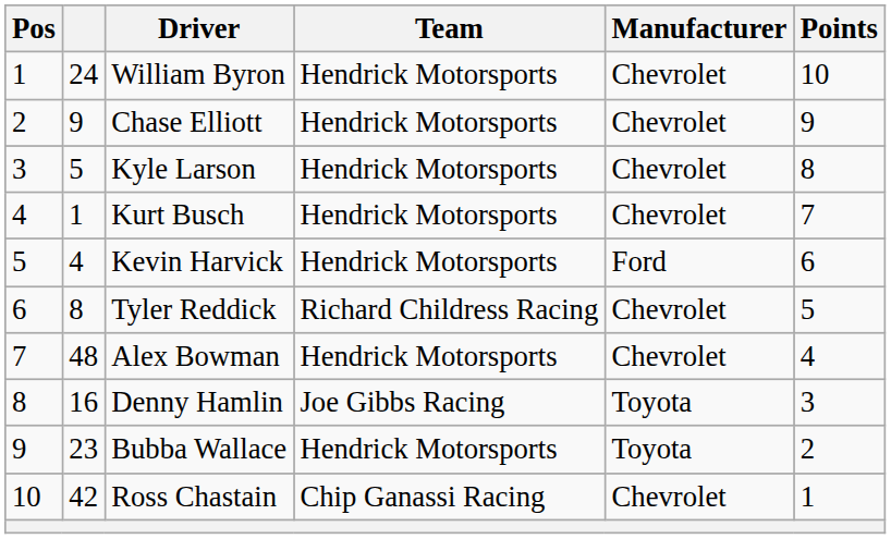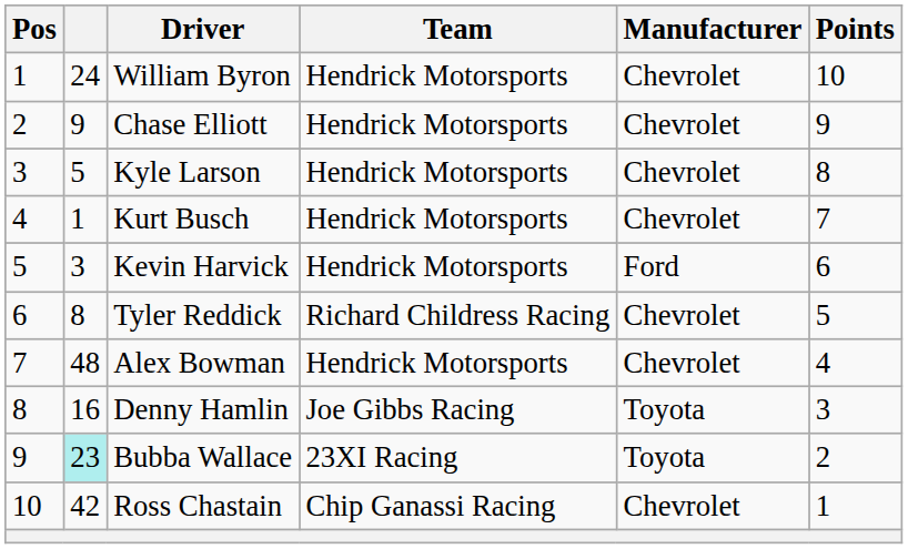Kevin Harvick | column 2: 4 -> 3
Bubba Wallace | column 2: no background -> paleturquoise background
Bubba Wallace | Team: Hendrick Motorsports -> 23XI Racing
